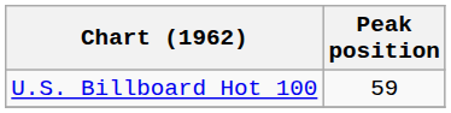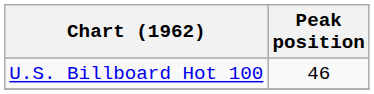U.S. Billboard Hot 100 | Peak position: 59 -> 46
